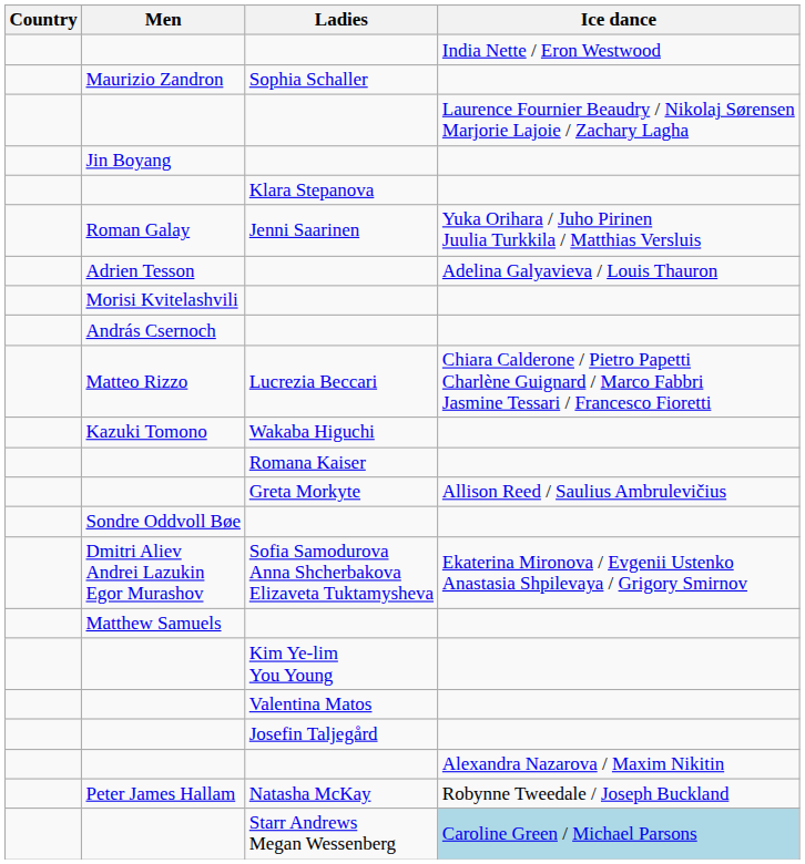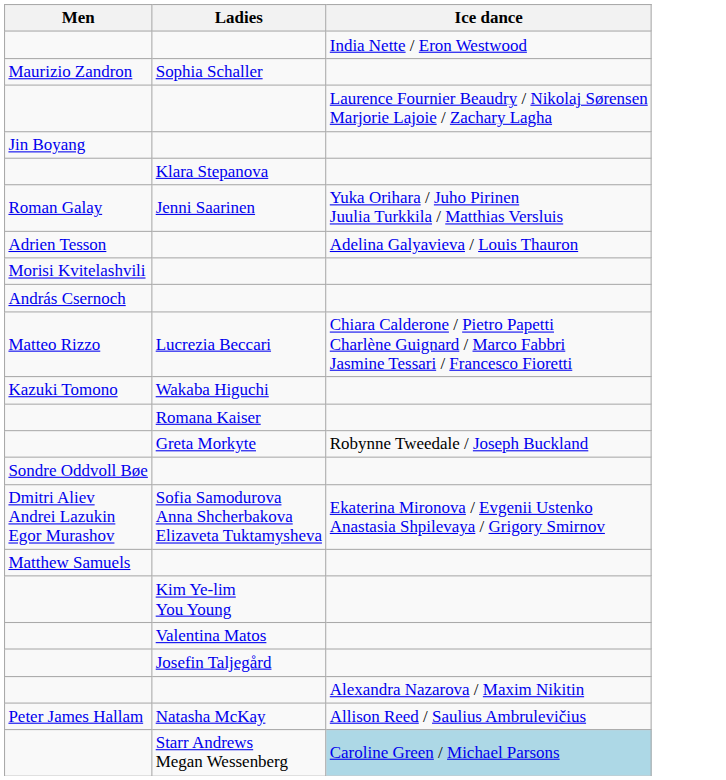- column: Country
Greta Morkyte | Ice dance: Allison Reed / Saulius Ambrulevičius -> Robynne Tweedale / Joseph Buckland
Natasha McKay | Ice dance: Robynne Tweedale / Joseph Buckland -> Allison Reed / Saulius Ambrulevičius
